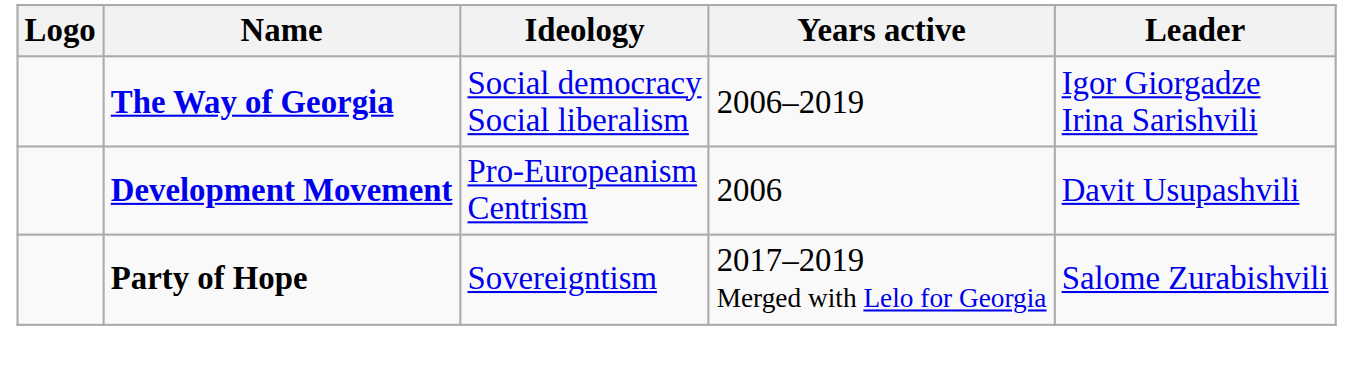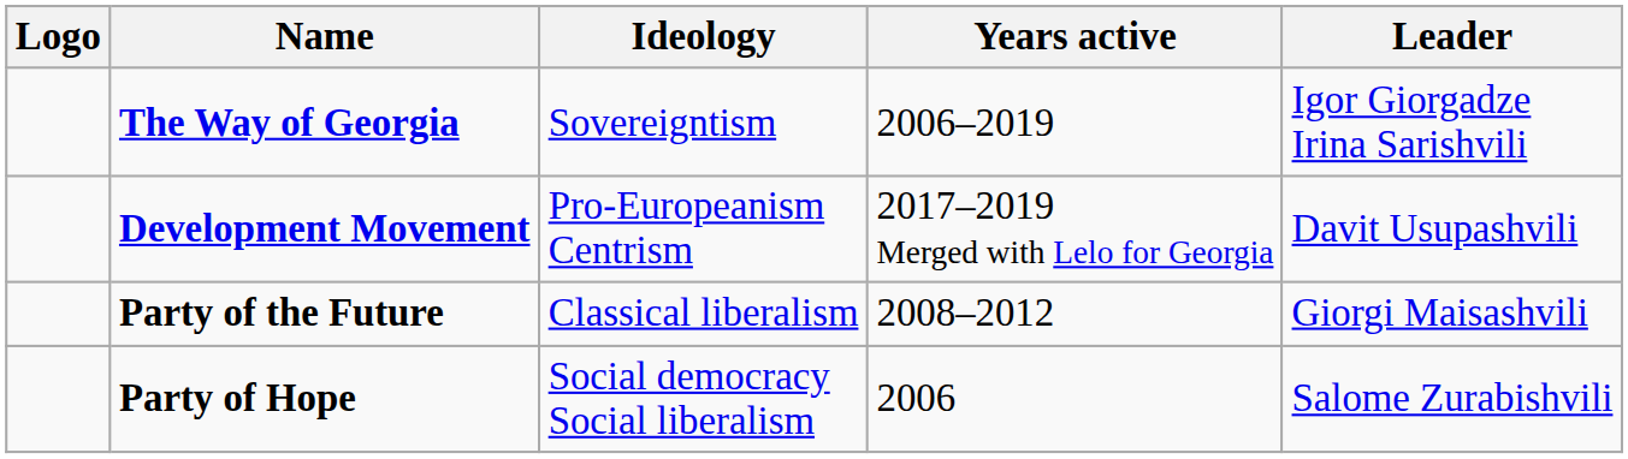The Way of Georgia | Ideology: Social democracy Social liberalism -> Sovereigntism
Development Movement | Years active: 2006 -> 2017–2019 Merged with Lelo for Georgia
+ row: Party of the Future | Classical liberalism | 2008–2012 | Giorgi Maisashvili
Party of Hope | Ideology: Sovereigntism -> Social democracy Social liberalism
Party of Hope | Years active: 2017–2019 Merged with Lelo for Georgia -> 2006
